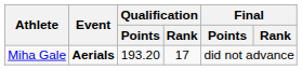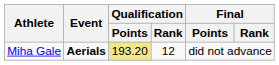Miha Gale | Qualification / Points: no background -> khaki background
Miha Gale | Qualification / Rank: 17 -> 12
